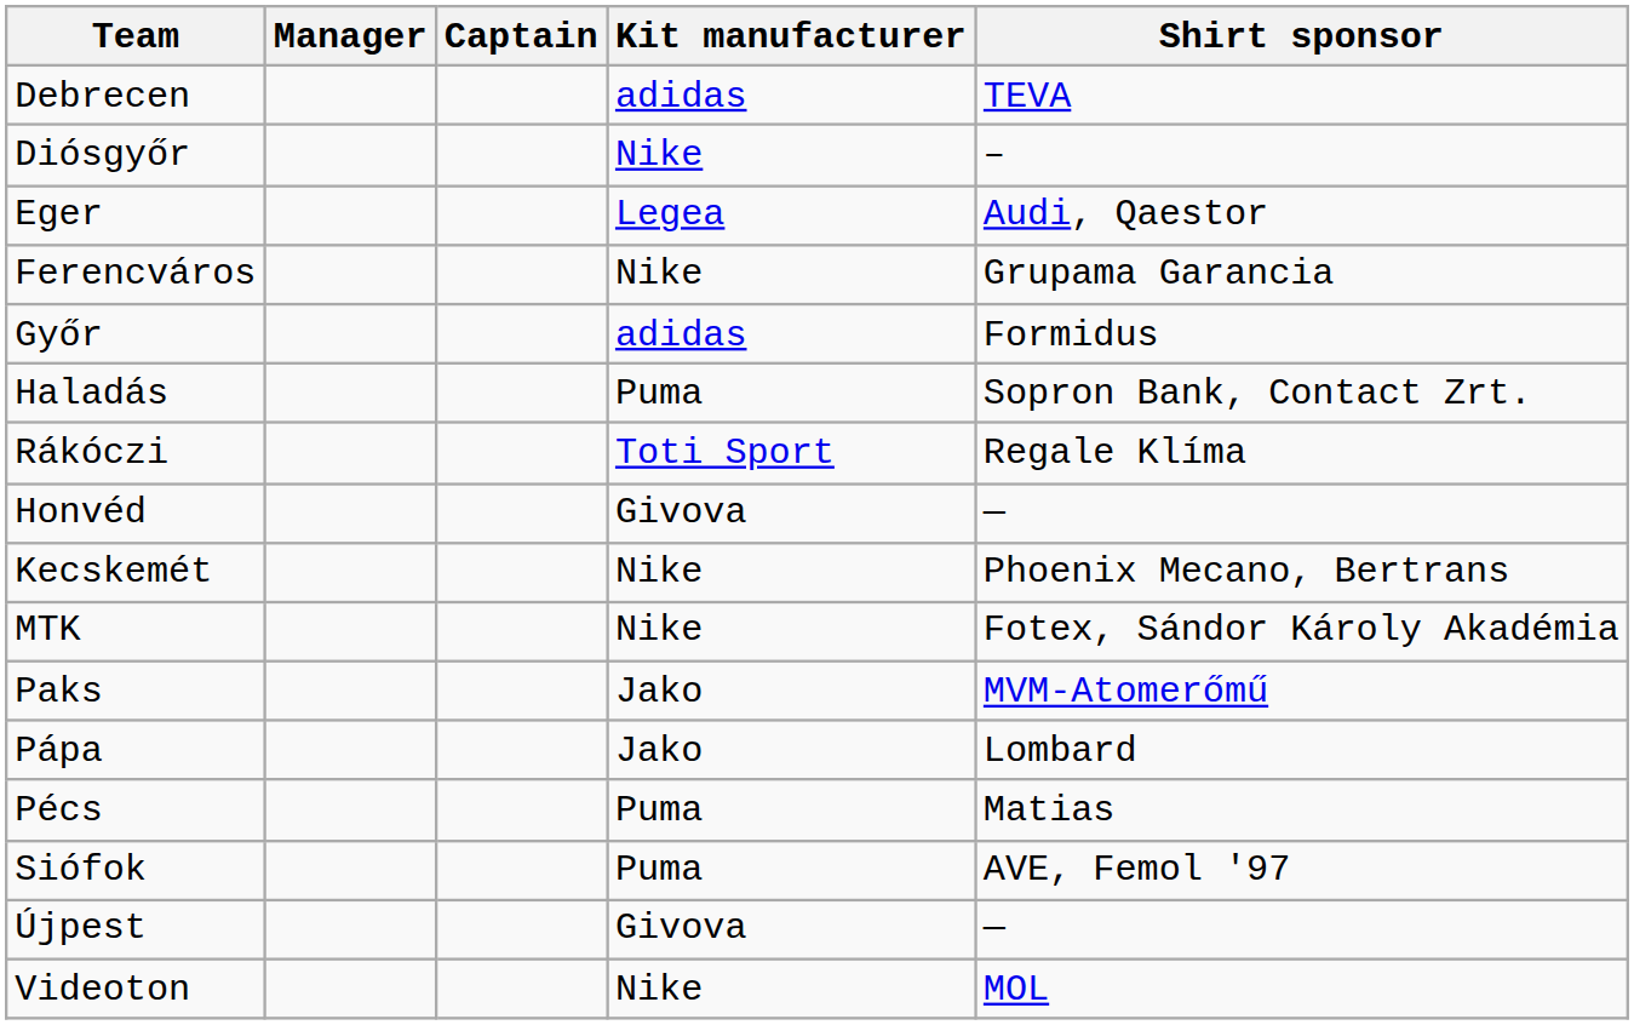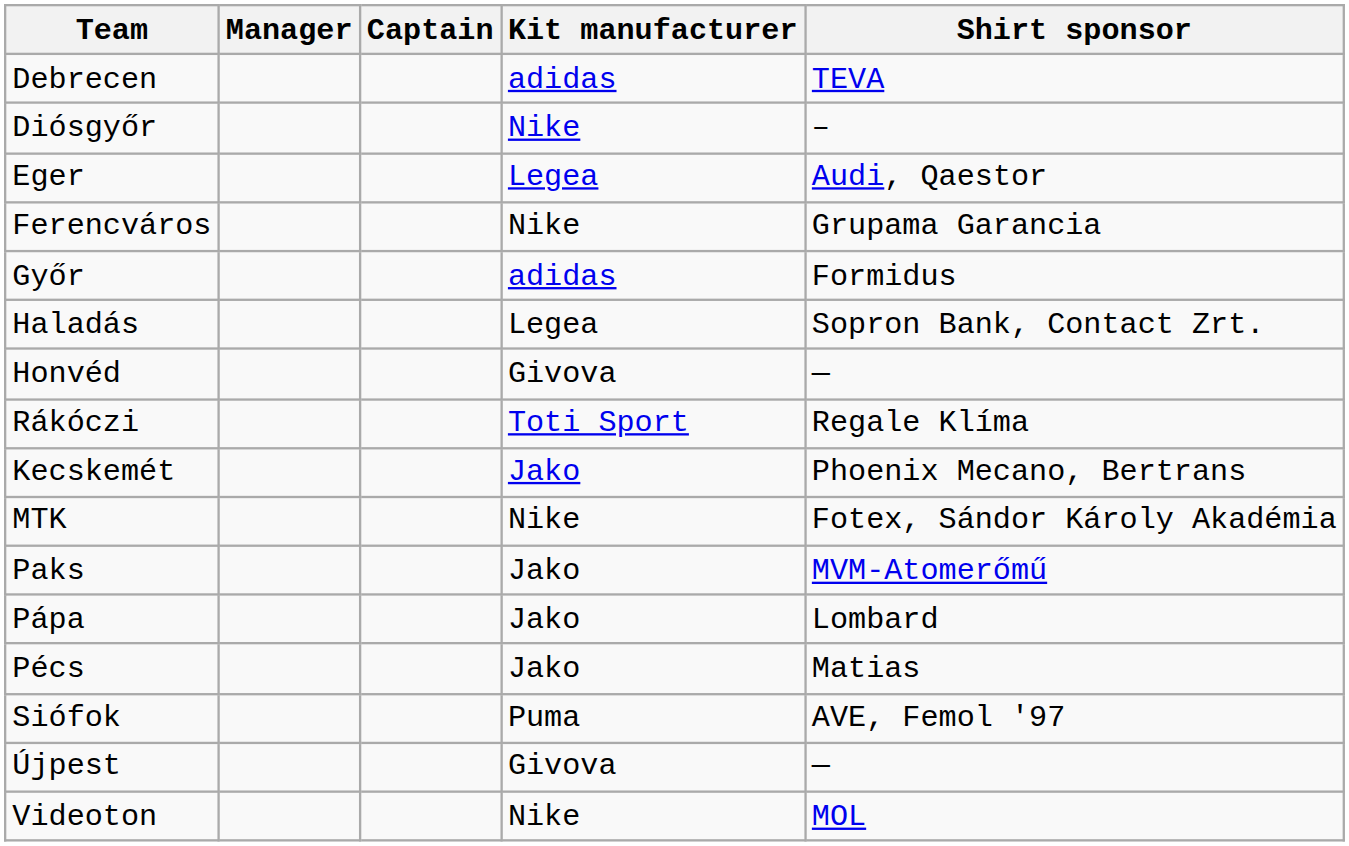Haladás | Kit manufacturer: Puma -> Legea
rows swapped: Honvéd <-> Rákóczi
Kecskemét | Kit manufacturer: Nike -> Jako
Pécs | Kit manufacturer: Puma -> Jako
